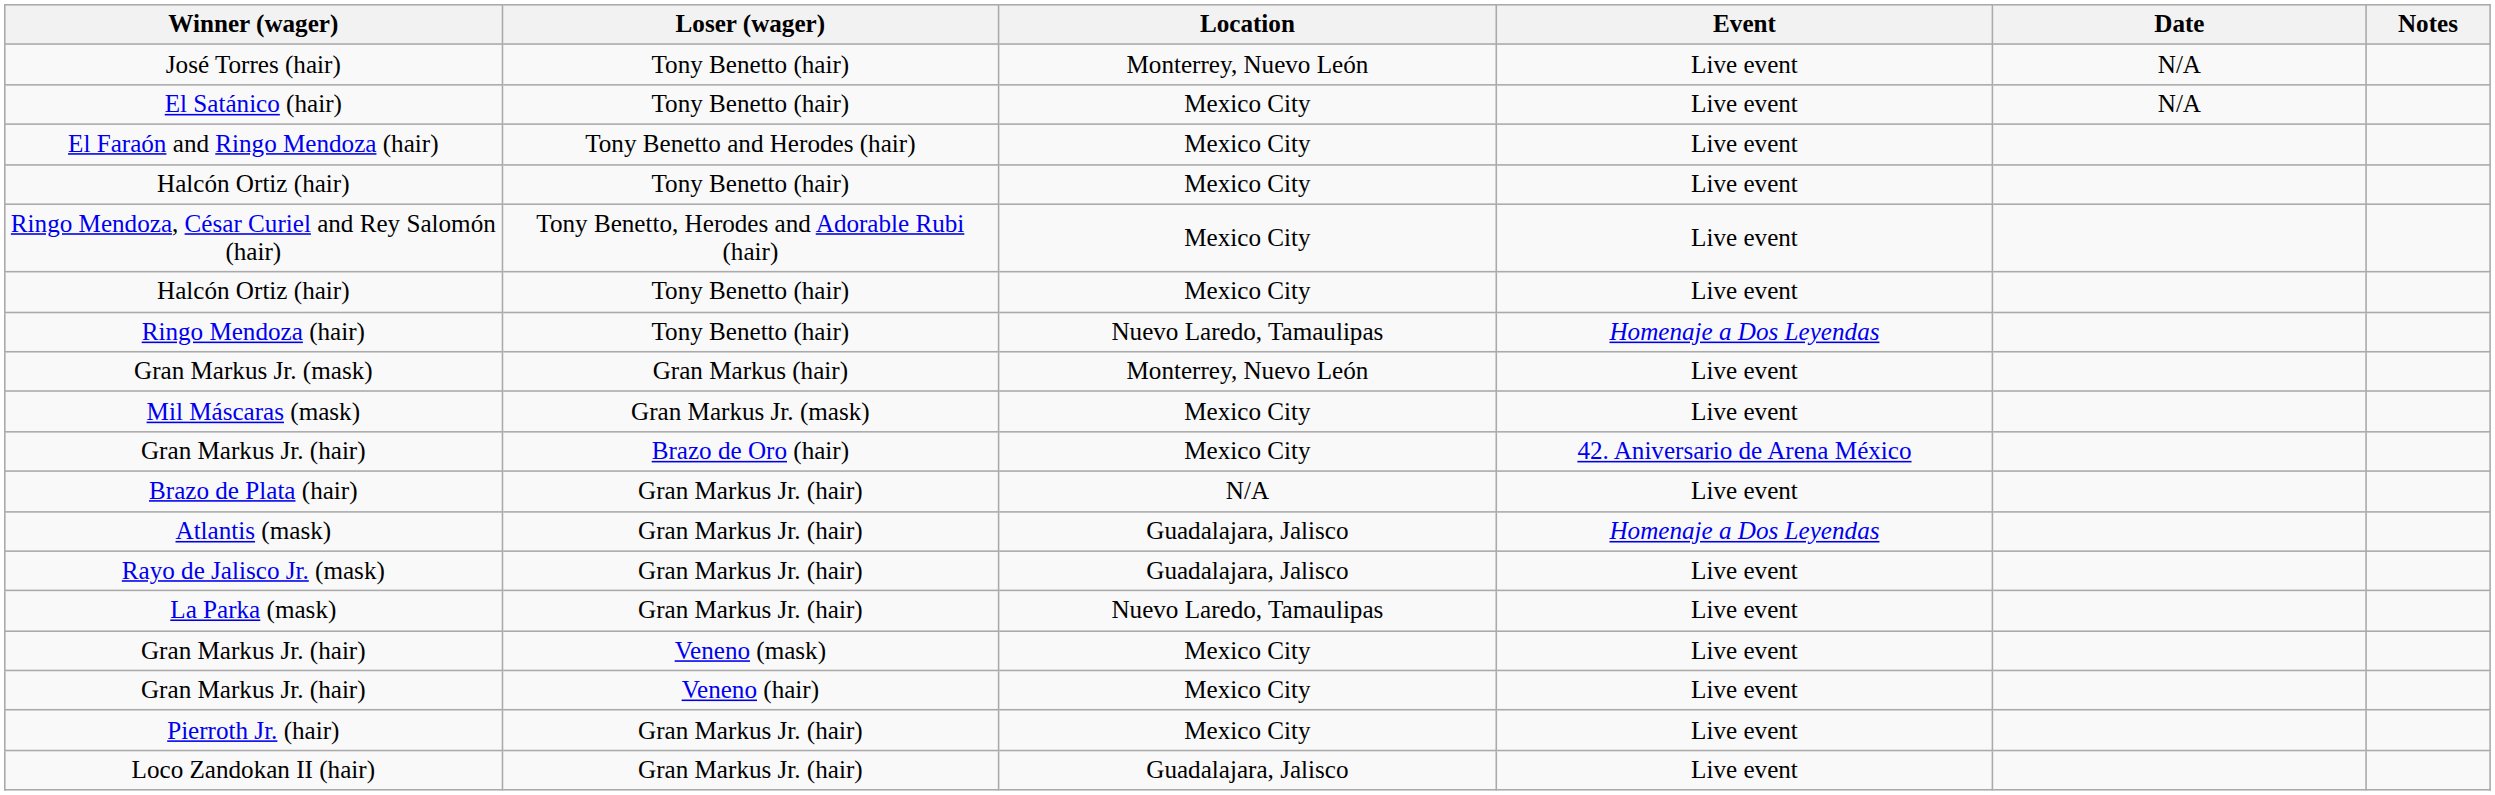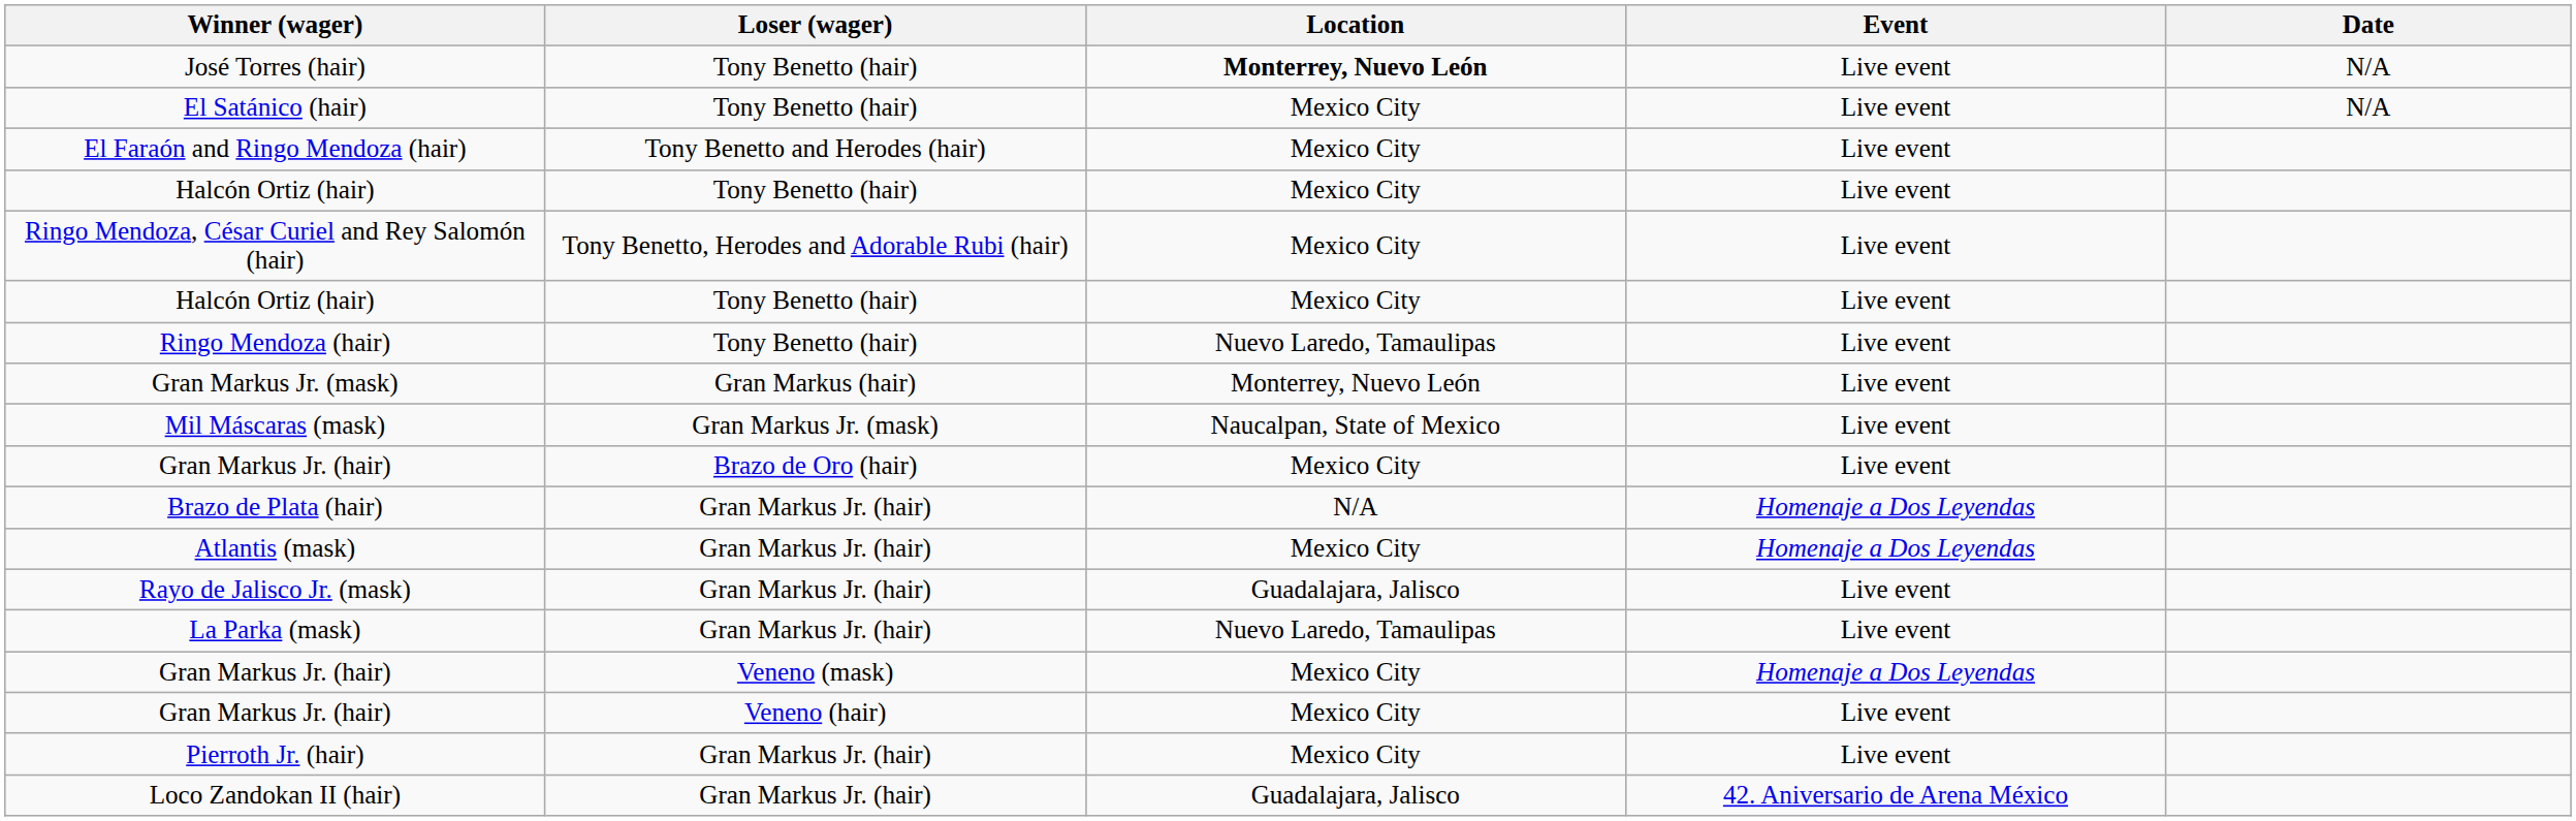- column: Notes
José Torres (hair) | Location: normal -> bold
Ringo Mendoza (hair) | Event: Homenaje a Dos Leyendas -> Live event
Mil Máscaras (mask) | Location: Mexico City -> Naucalpan, State of Mexico
Gran Markus Jr. (hair) / Brazo de Oro (hair) | Event: 42. Aniversario de Arena México -> Live event
Brazo de Plata (hair) | Event: Live event -> Homenaje a Dos Leyendas
Atlantis (mask) | Location: Guadalajara, Jalisco -> Mexico City
Gran Markus Jr. (hair) / Veneno (mask) | Event: Live event -> Homenaje a Dos Leyendas
Loco Zandokan II (hair) | Event: Live event -> 42. Aniversario de Arena México
